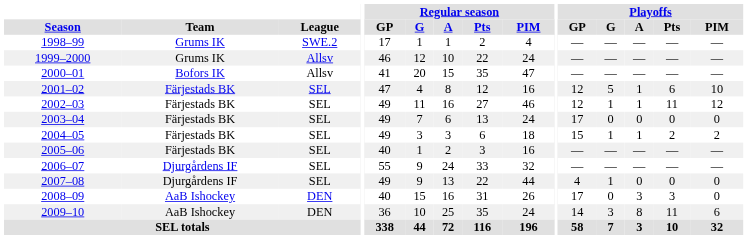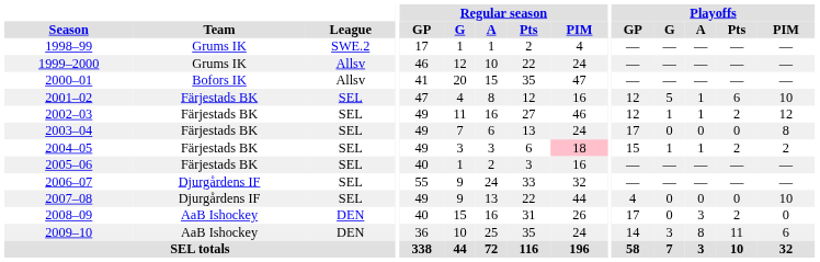2002–03 | Playoffs / Pts: 11 -> 2
2003–04 | Playoffs / PIM: 0 -> 8
2004–05 | Regular season / PIM: no background -> pink background
2007–08 | Playoffs / G: 1 -> 0
2007–08 | Playoffs / PIM: 0 -> 10
2008–09 | Playoffs / Pts: 3 -> 2
